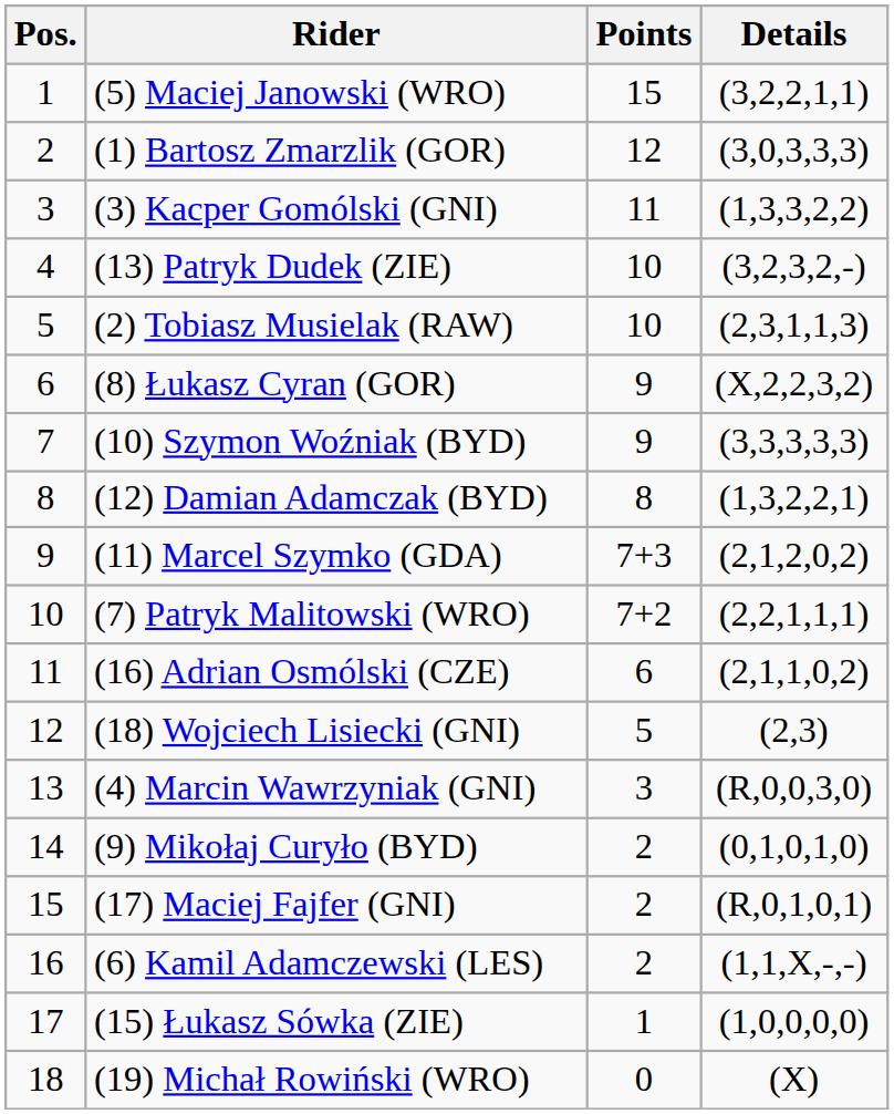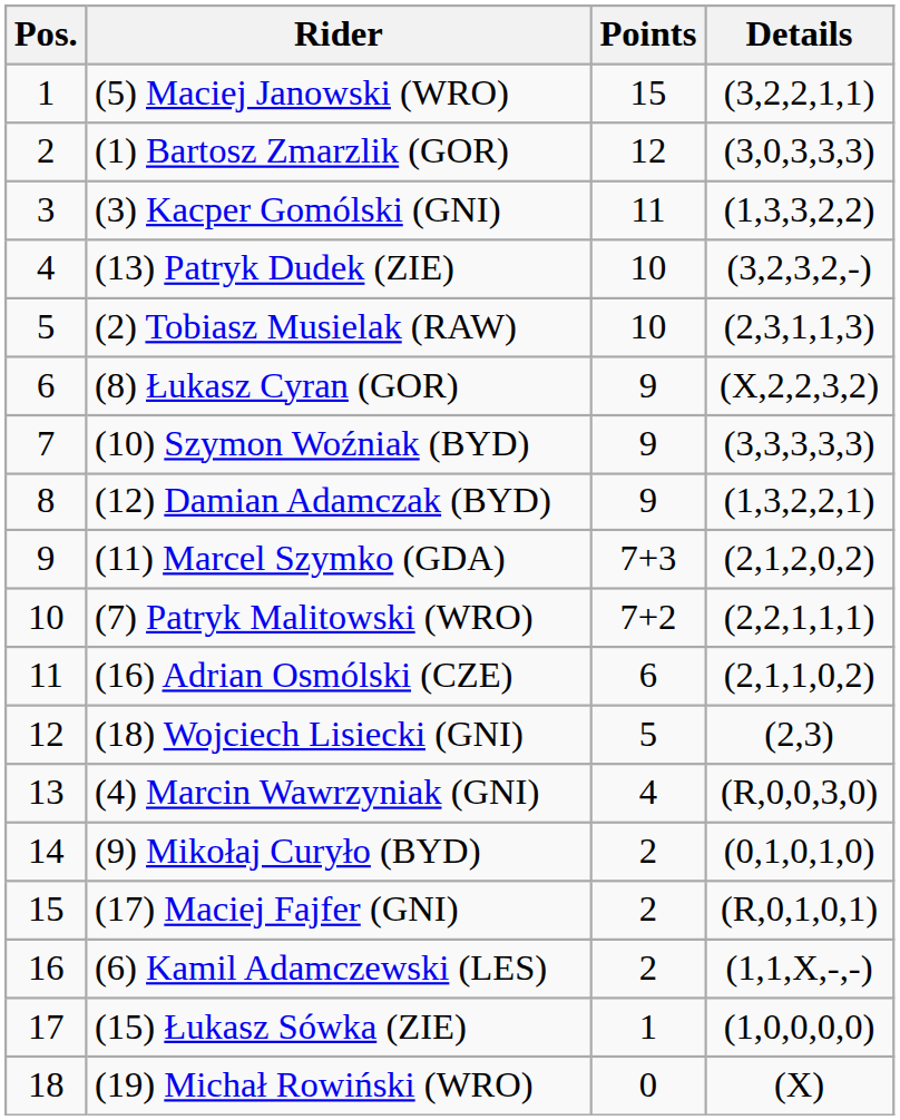(12) Damian Adamczak (BYD) | Points: 8 -> 9
(4) Marcin Wawrzyniak (GNI) | Points: 3 -> 4
